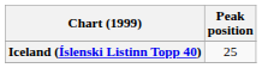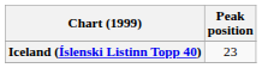Iceland (Íslenski Listinn Topp 40) | Peak position: 25 -> 23
